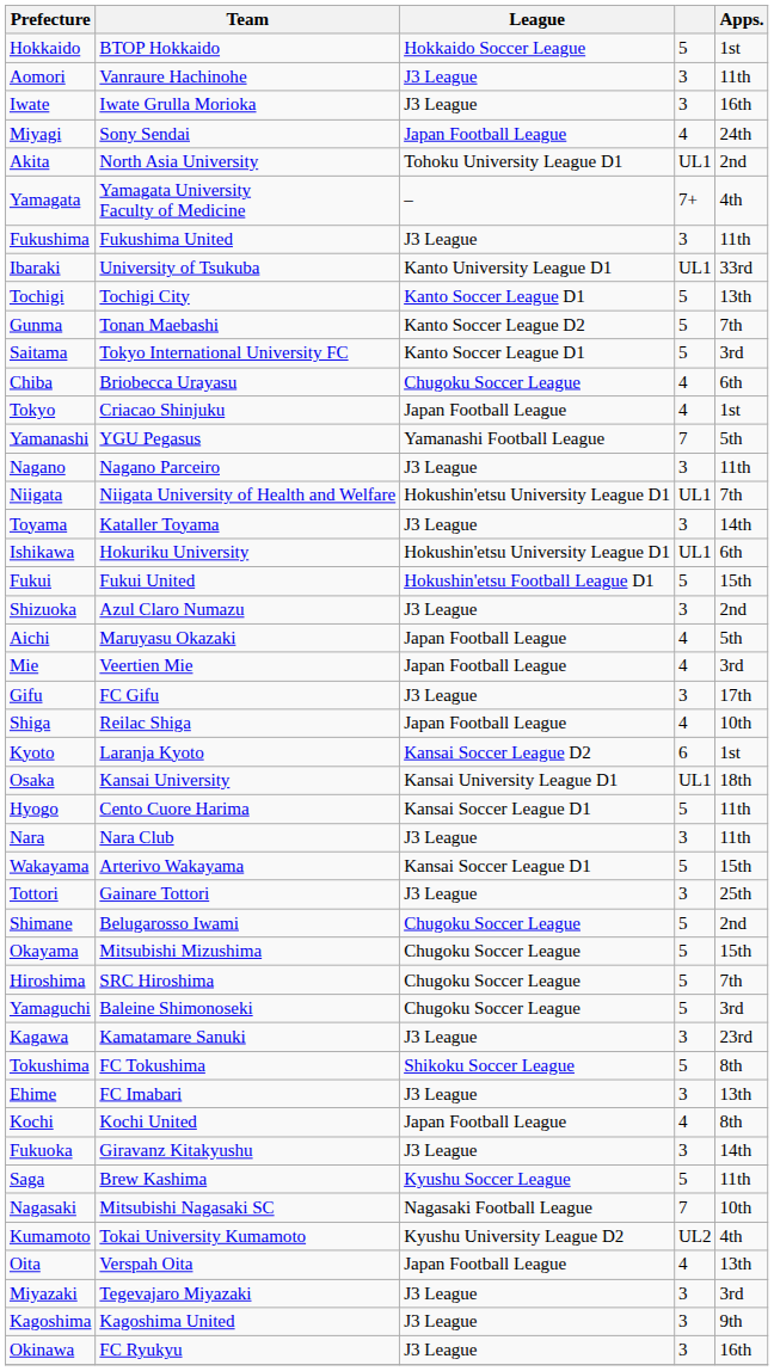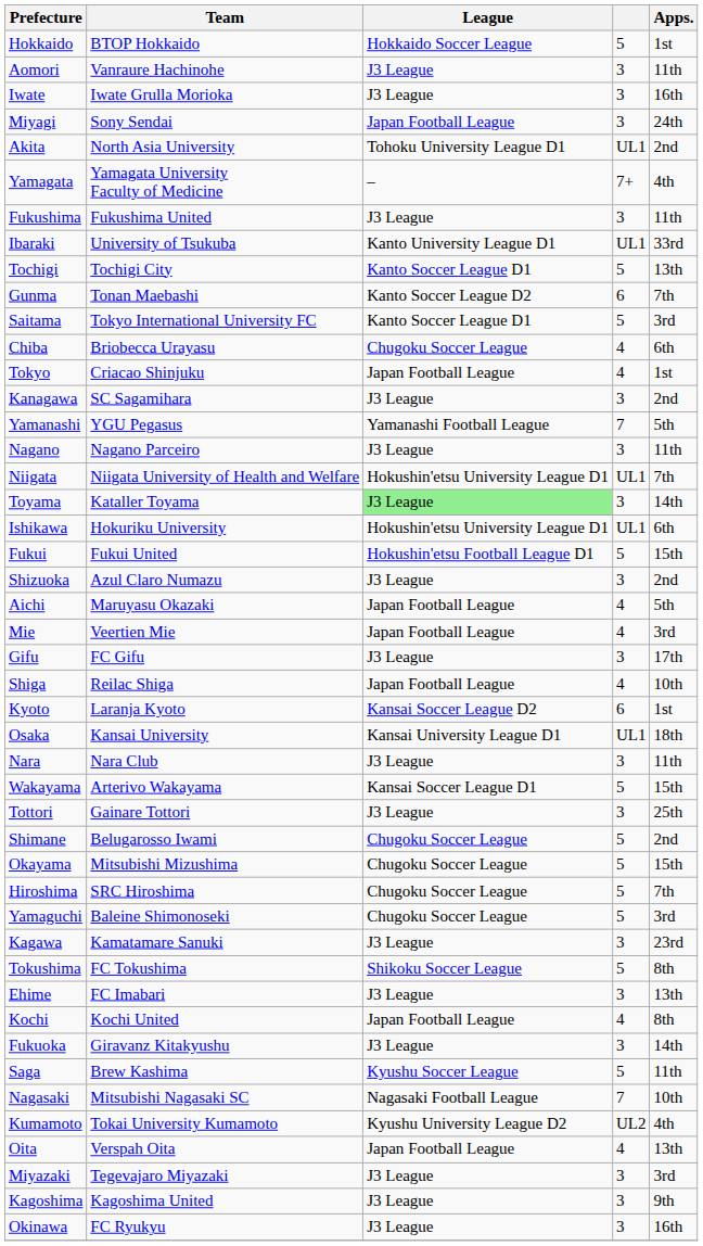Miyagi | column 4: 4 -> 3
Gunma | column 4: 5 -> 6
+ row: Kanagawa | SC Sagamihara | J3 League | 3 | 2nd
Toyama | League: no background -> lightgreen background
- row: Hyogo | Cento Cuore Harima | Kansai Soccer League D1 | 5 | 11th
